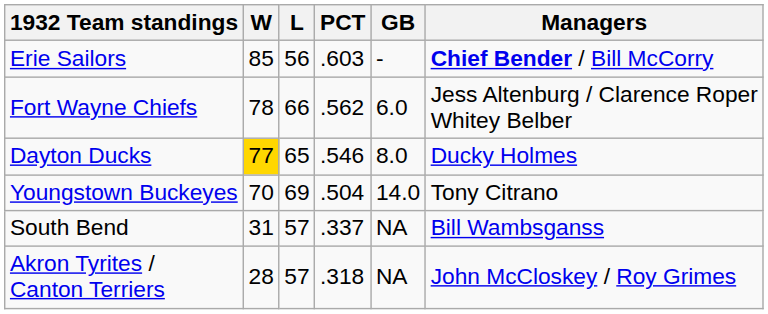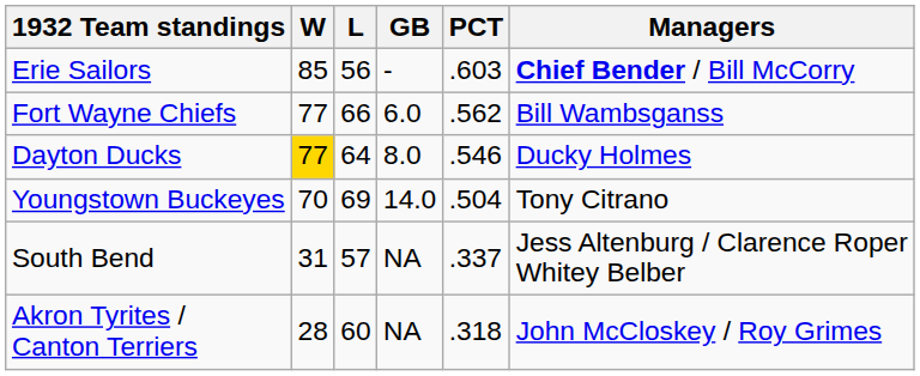columns swapped: PCT <-> GB
Fort Wayne Chiefs | W: 78 -> 77
Fort Wayne Chiefs | Managers: Jess Altenburg / Clarence Roper Whitey Belber -> Bill Wambsganss
Dayton Ducks | L: 65 -> 64
South Bend | Managers: Bill Wambsganss -> Jess Altenburg / Clarence Roper Whitey Belber
Akron Tyrites / Canton Terriers | L: 57 -> 60
